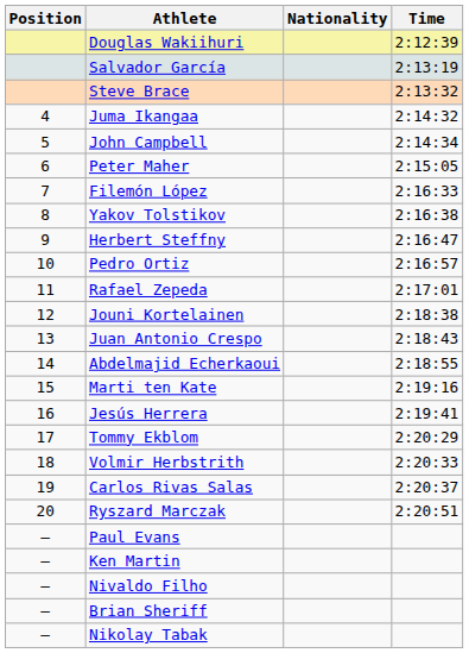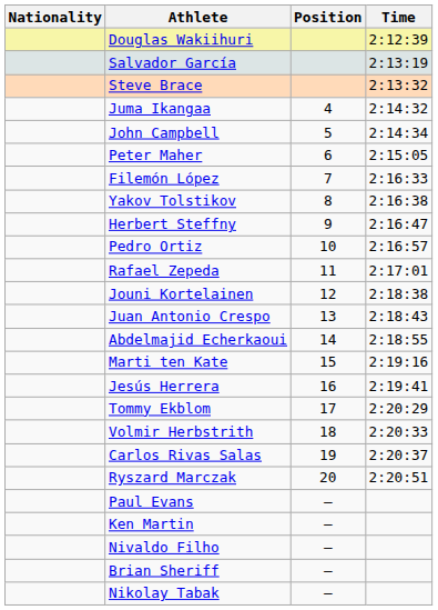columns swapped: Position <-> Nationality
